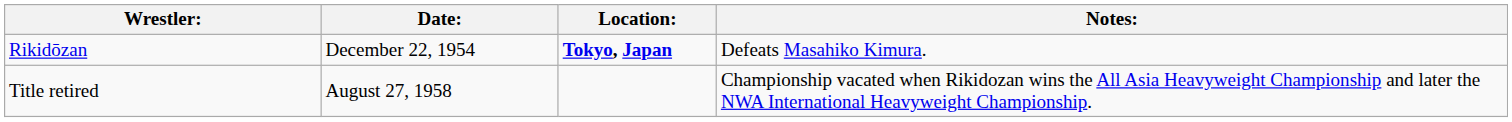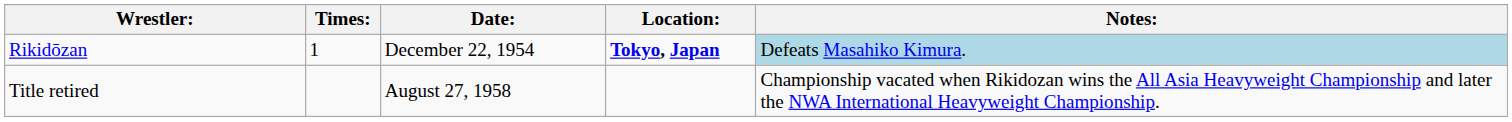+ column: Times: | 1
Rikidōzan | Notes:: no background -> lightblue background
